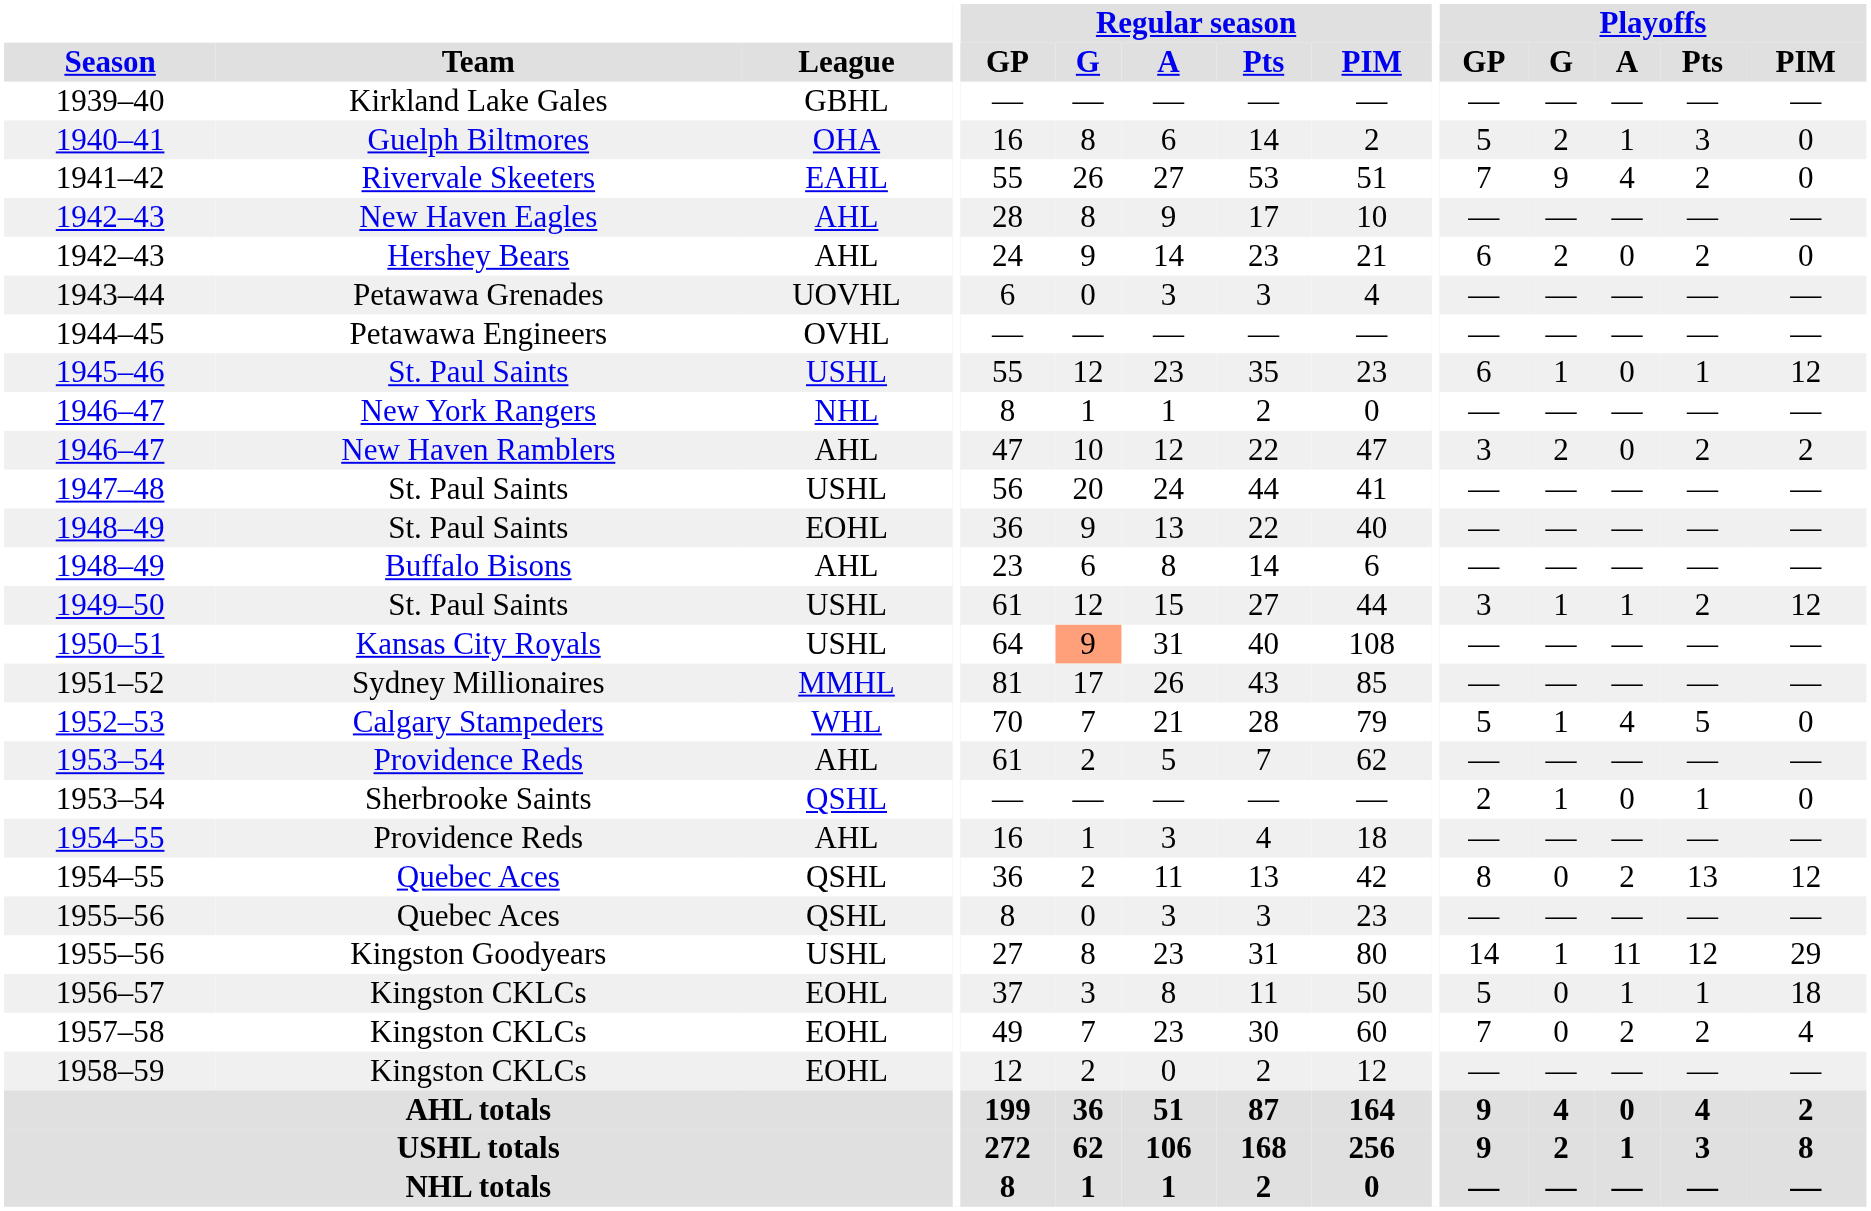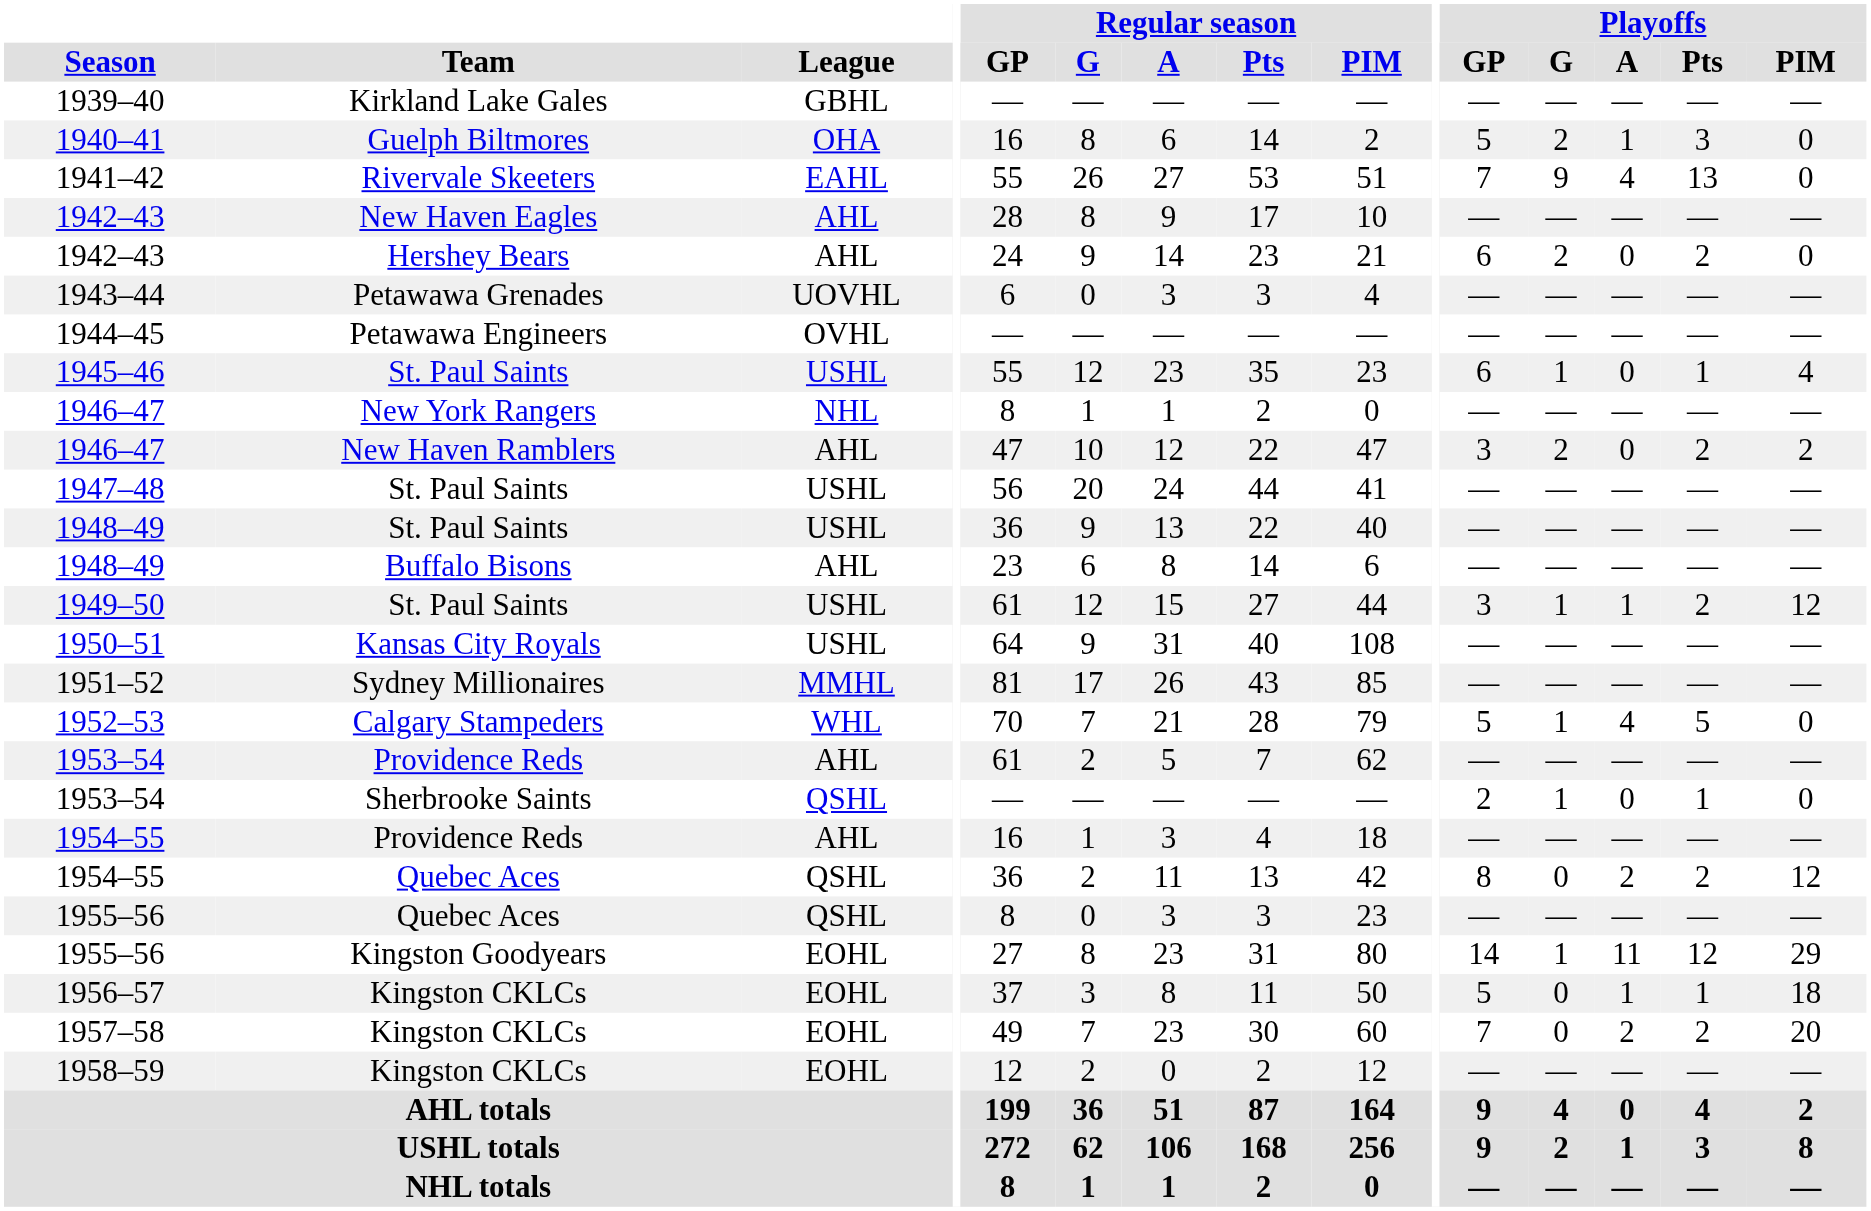1941–42 | Playoffs / Pts: 2 -> 13
1945–46 | Playoffs / PIM: 12 -> 4
1948–49 / St. Paul Saints | League: EOHL -> USHL
1950–51 | Regular season / G: lightsalmon background -> no background
1954–55 / Quebec Aces | Playoffs / Pts: 13 -> 2
1955–56 / Kingston Goodyears | League: USHL -> EOHL
1957–58 | Playoffs / PIM: 4 -> 20
